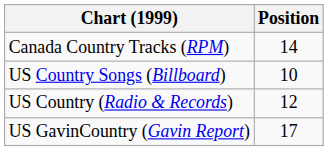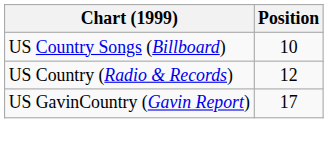- row: Canada Country Tracks (RPM) | 14
